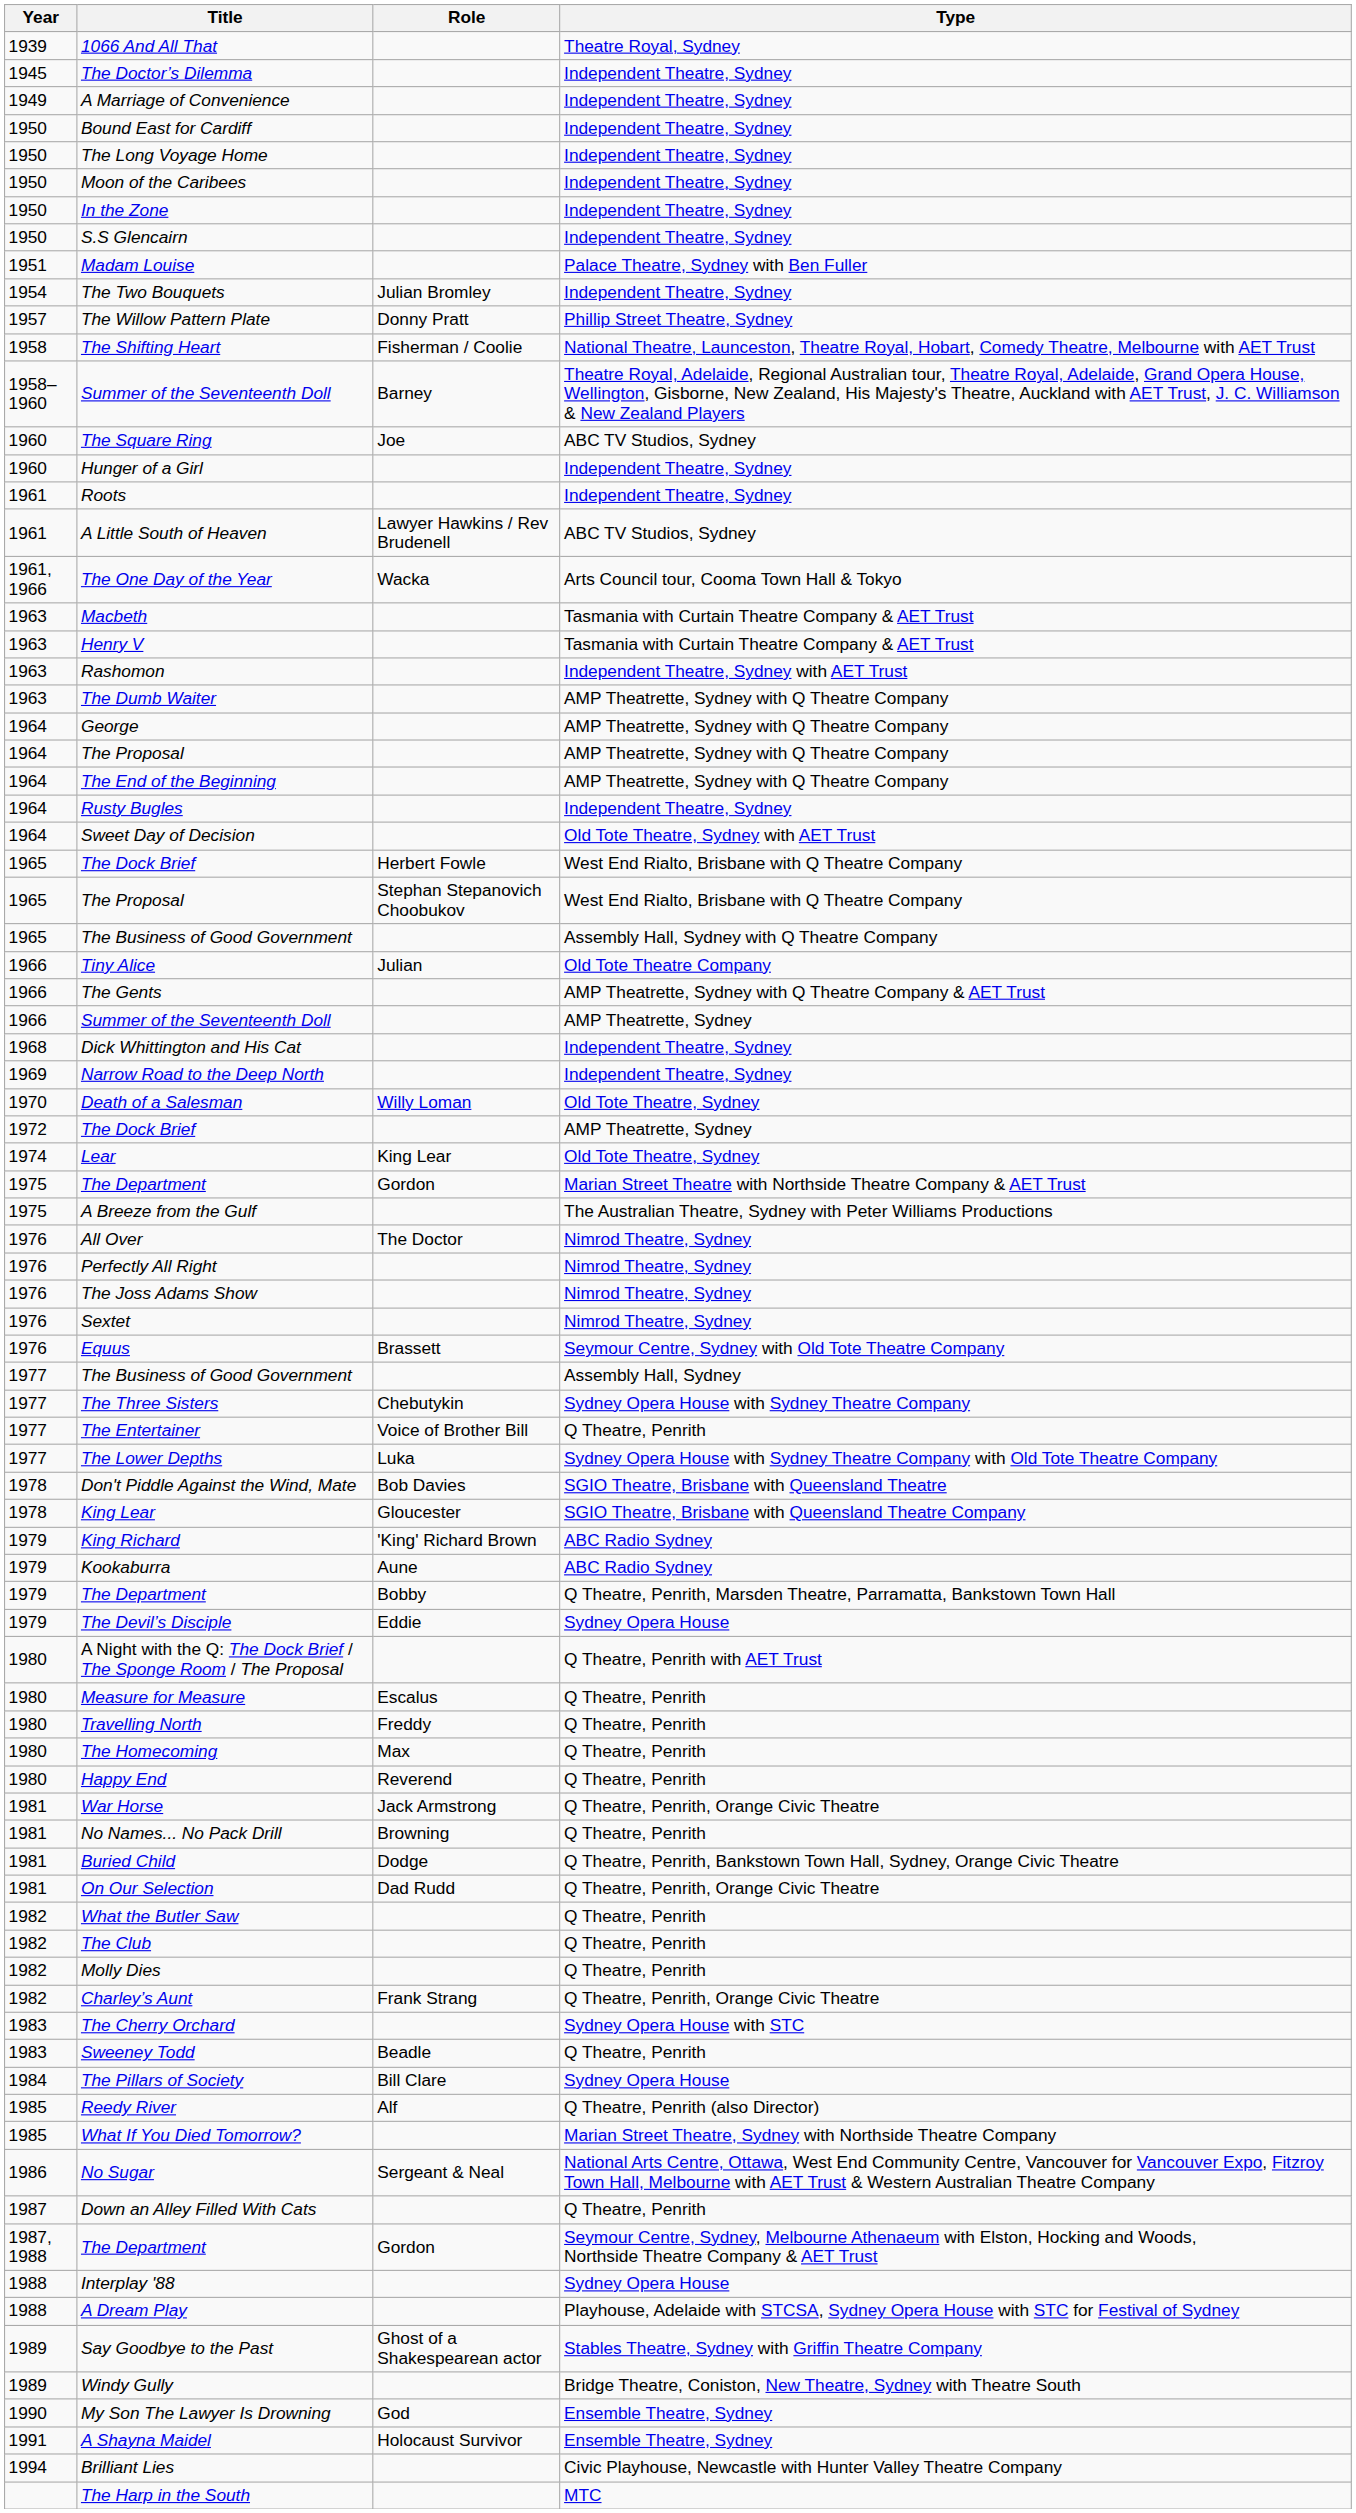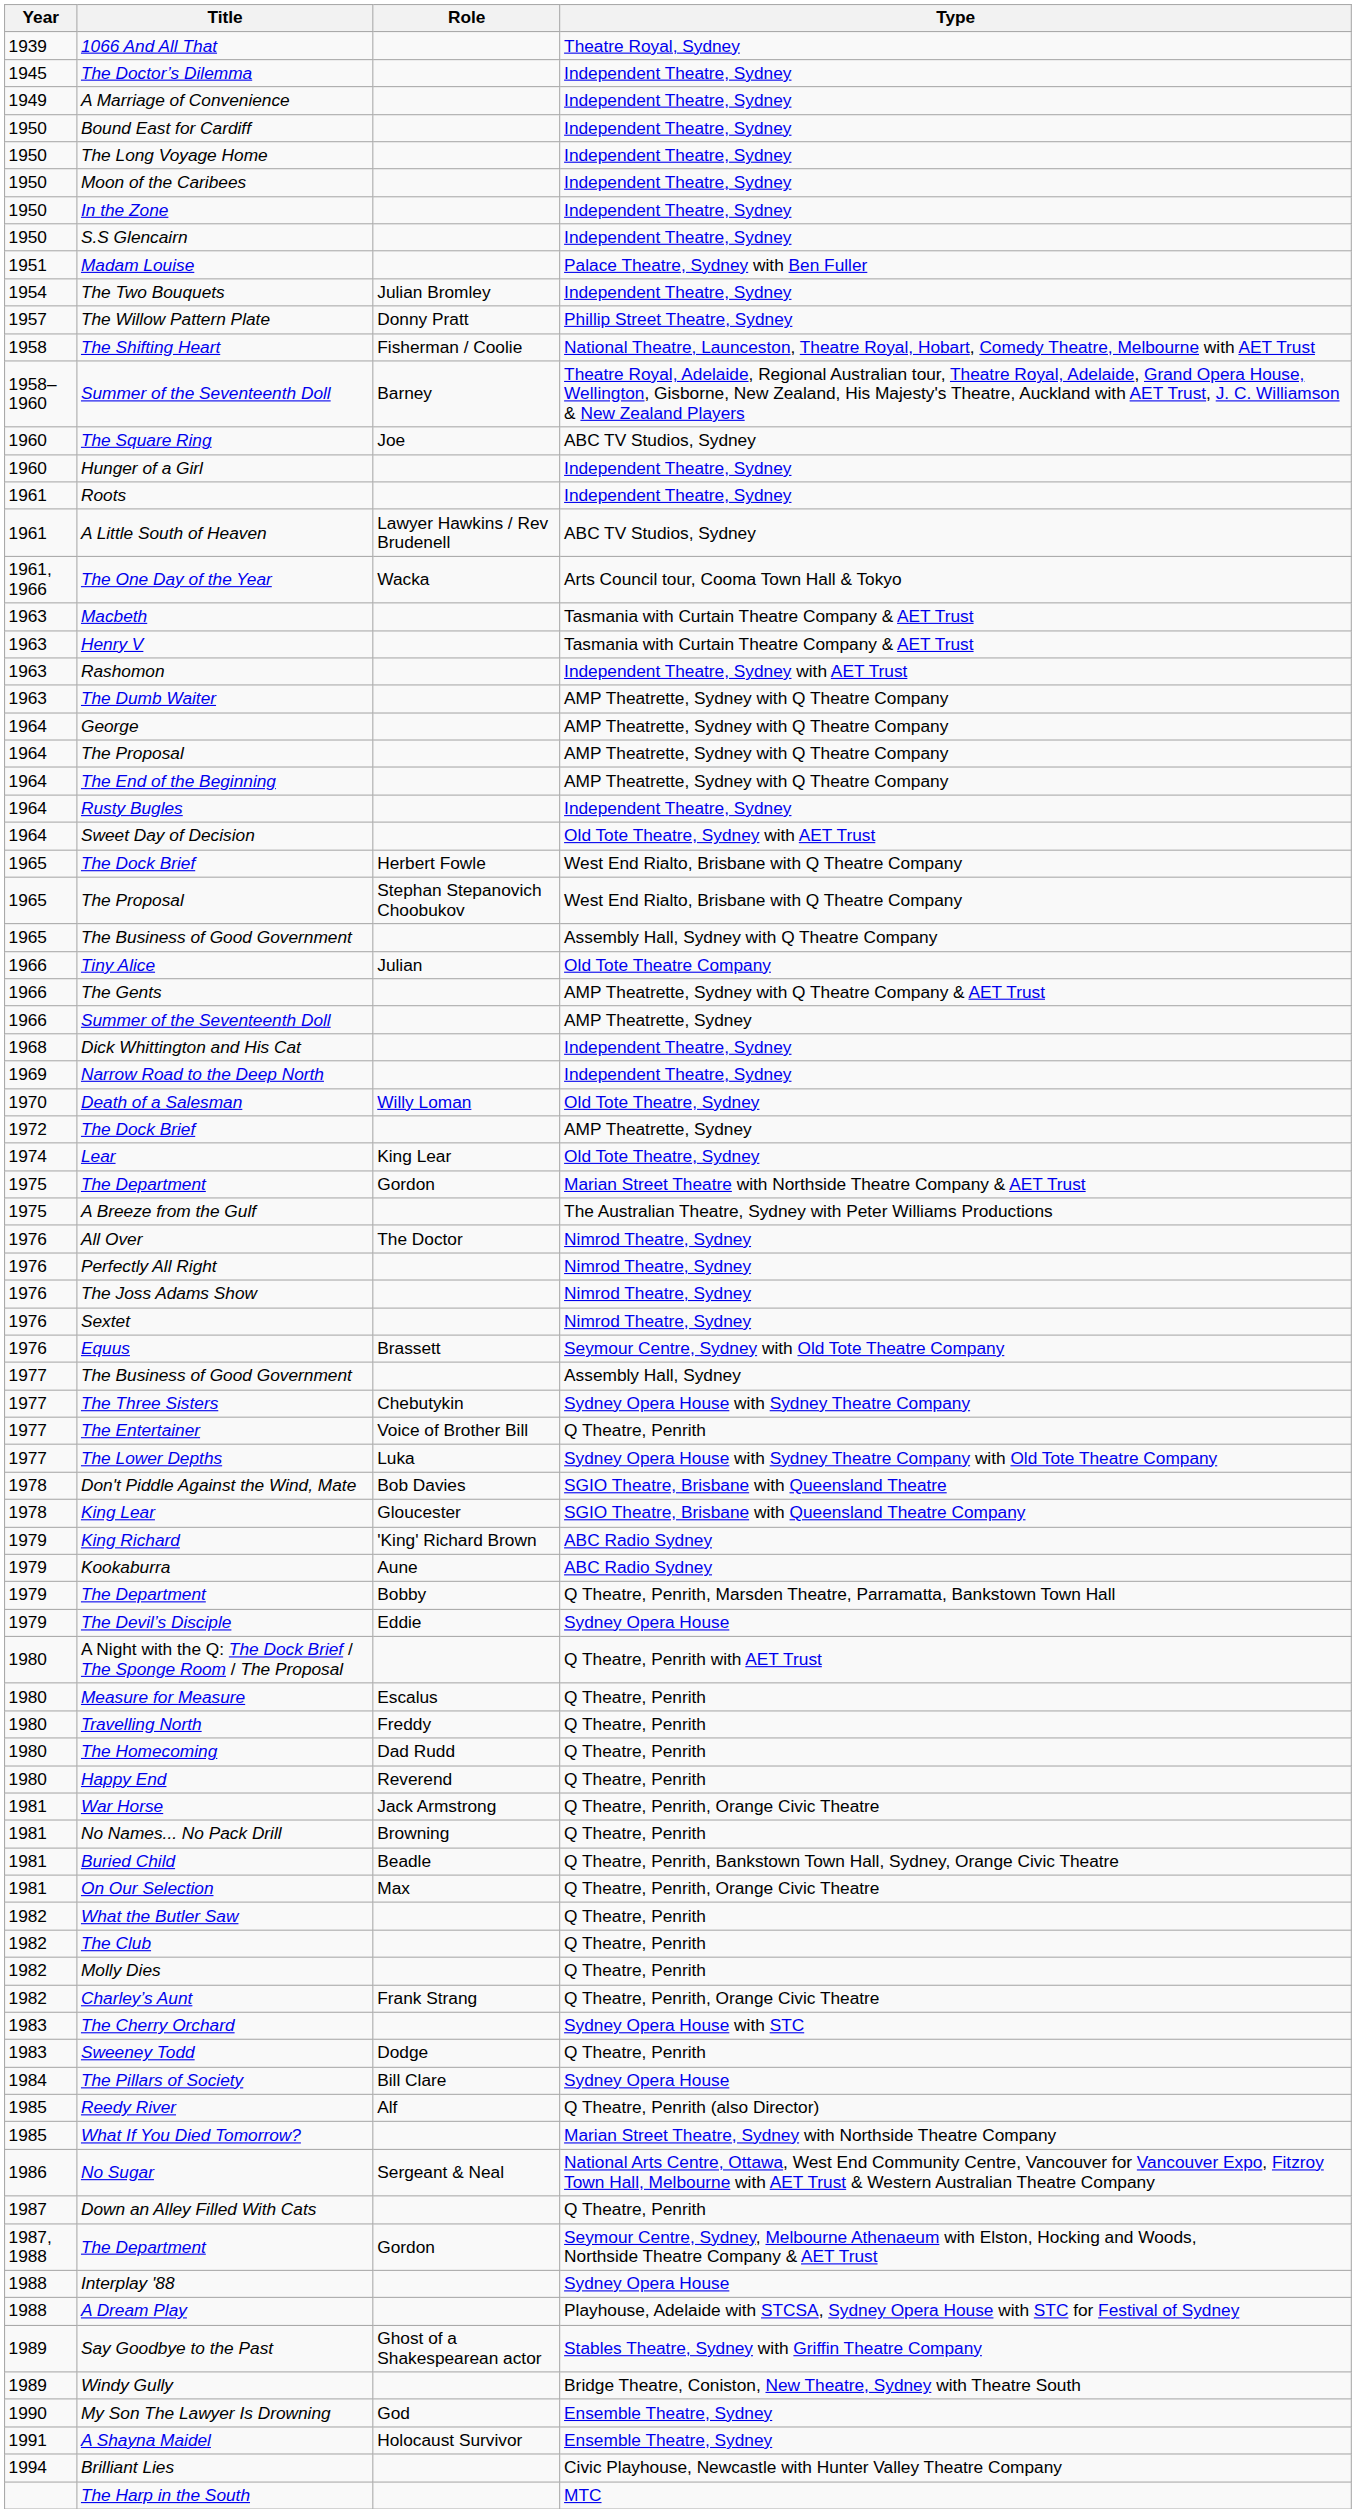The Homecoming | Role: Max -> Dad Rudd
Buried Child | Role: Dodge -> Beadle
On Our Selection | Role: Dad Rudd -> Max
Sweeney Todd | Role: Beadle -> Dodge
